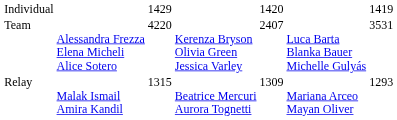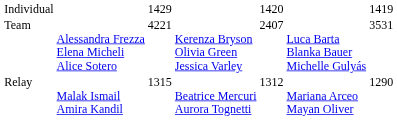Team | column 3: 4220 -> 4221
Relay | column 5: 1309 -> 1312
Relay | column 7: 1293 -> 1290
